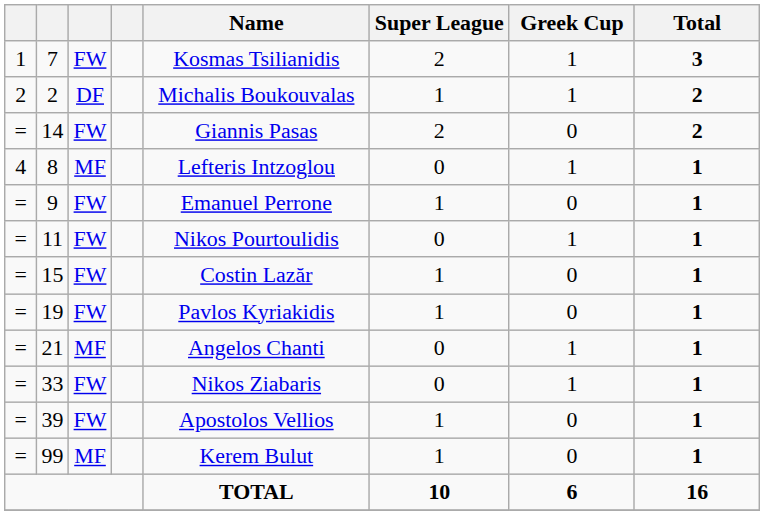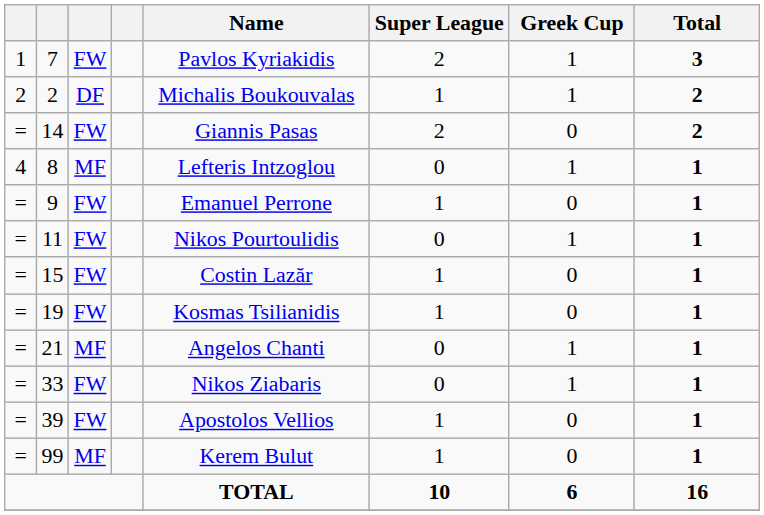7 | Name: Kosmas Tsilianidis -> Pavlos Kyriakidis
19 | Name: Pavlos Kyriakidis -> Kosmas Tsilianidis
